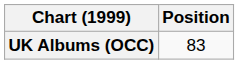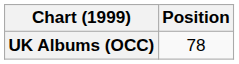UK Albums (OCC) | Position: 83 -> 78
